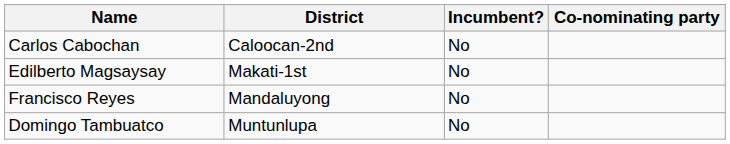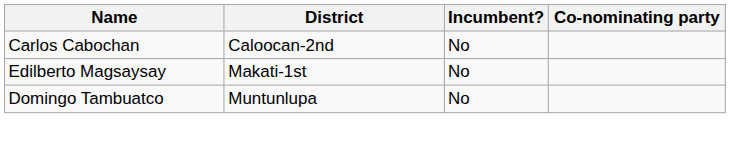- row: Francisco Reyes | Mandaluyong | No
